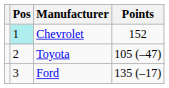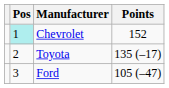Toyota | Points: 105 (–47) -> 135 (–17)
Ford | Points: 135 (–17) -> 105 (–47)
